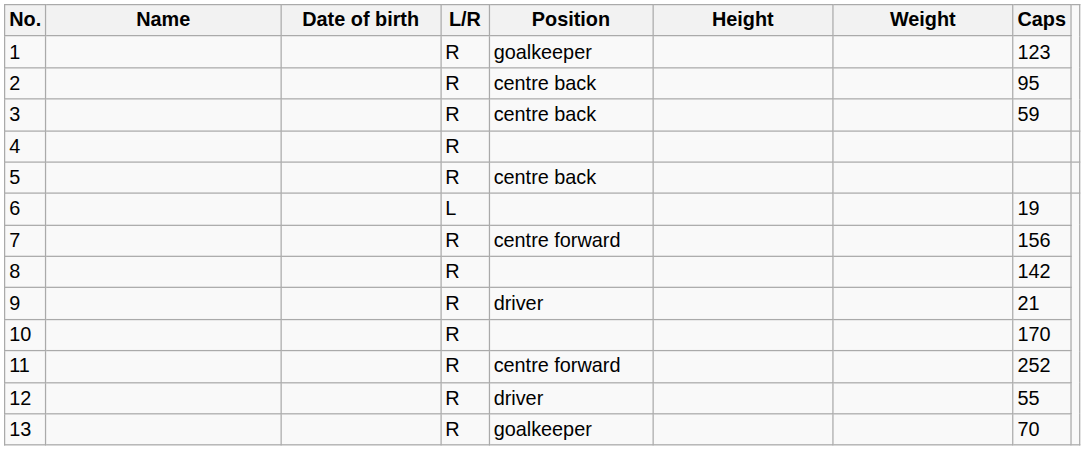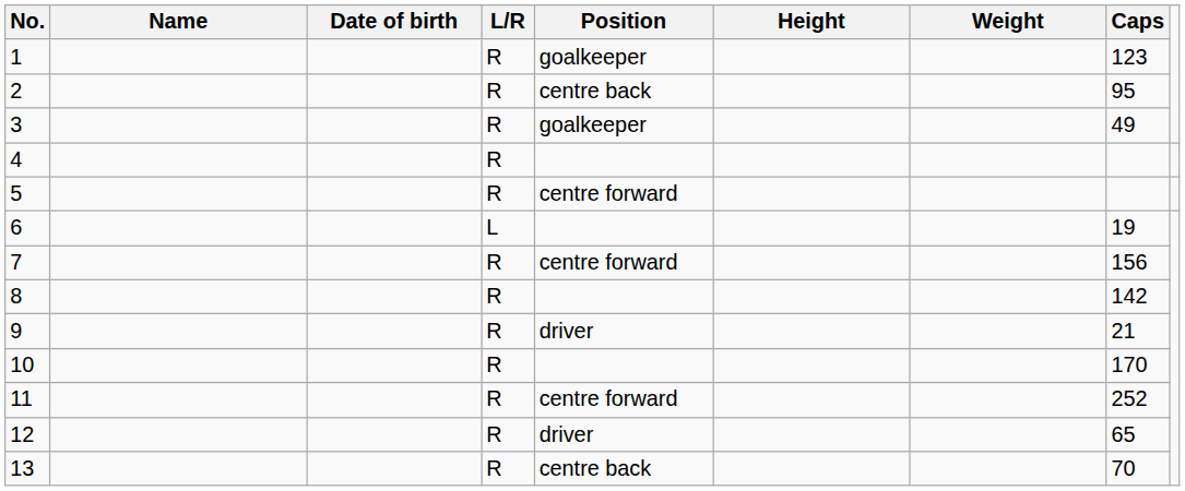3 | Position: centre back -> goalkeeper
3 | Caps: 59 -> 49
5 | Position: centre back -> centre forward
12 | Caps: 55 -> 65
13 | Position: goalkeeper -> centre back
